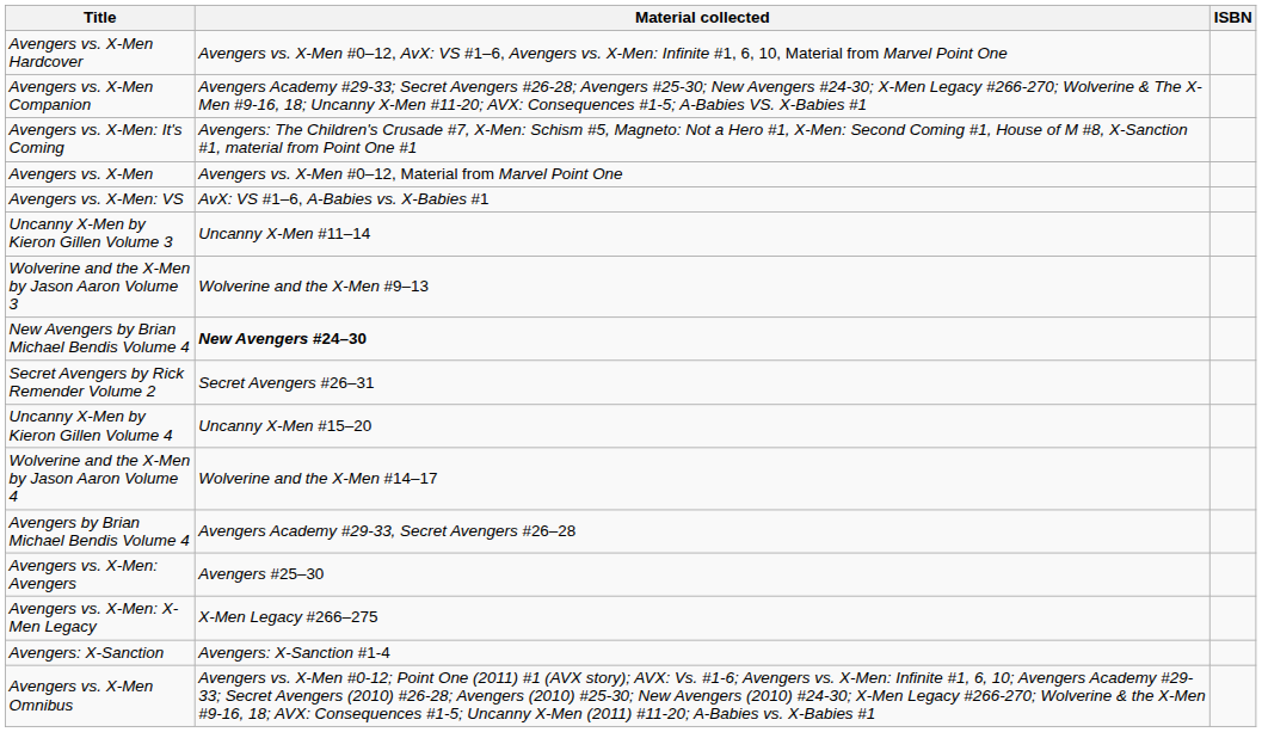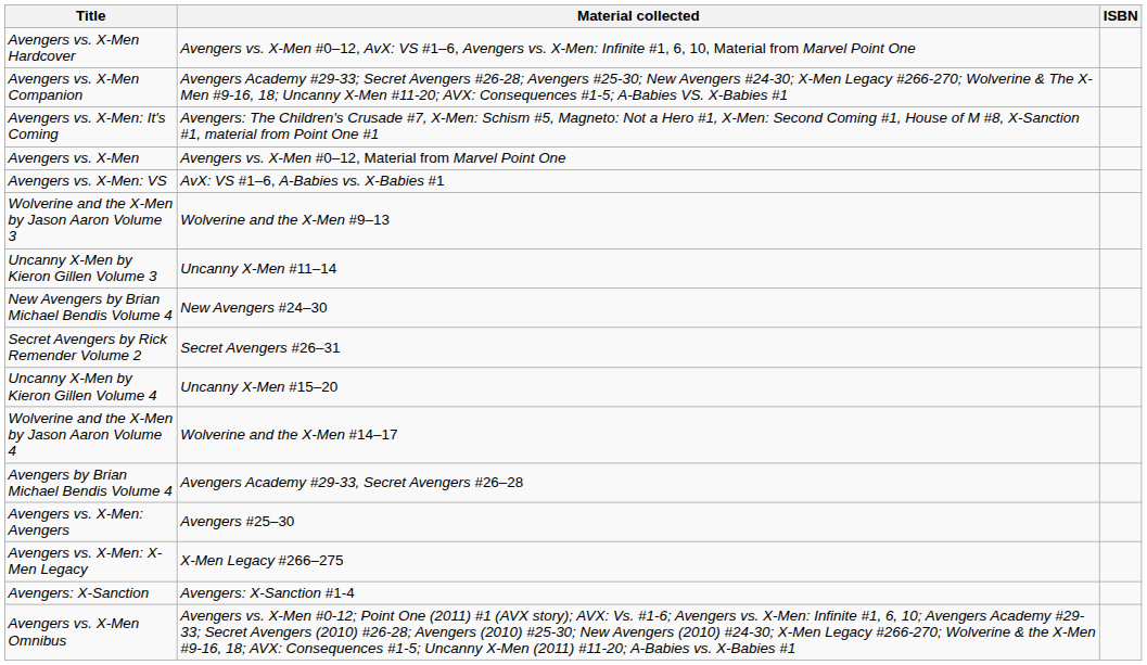rows swapped: Uncanny X-Men by Kieron Gillen Volume 3 <-> Wolverine and the X-Men by Jason Aaron Volume 3
New Avengers by Brian Michael Bendis Volume 4 | Material collected: bold -> normal
